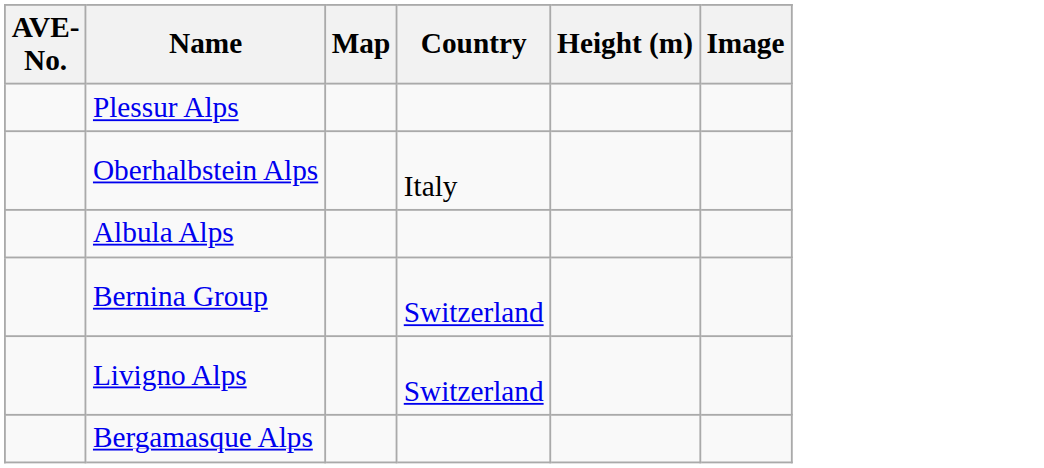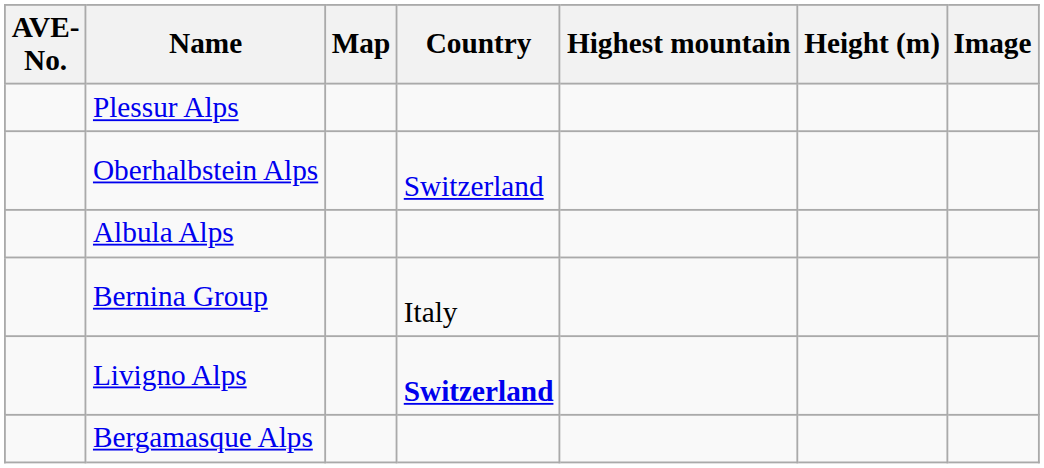+ column: Highest mountain
Oberhalbstein Alps | Country: Italy -> Switzerland
Bernina Group | Country: Switzerland -> Italy
Livigno Alps | Country: normal -> bold
